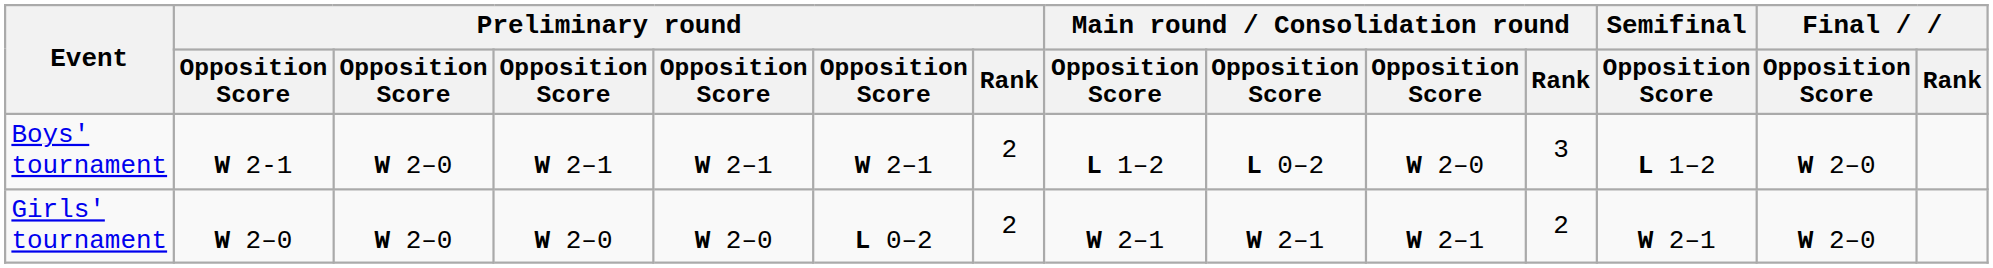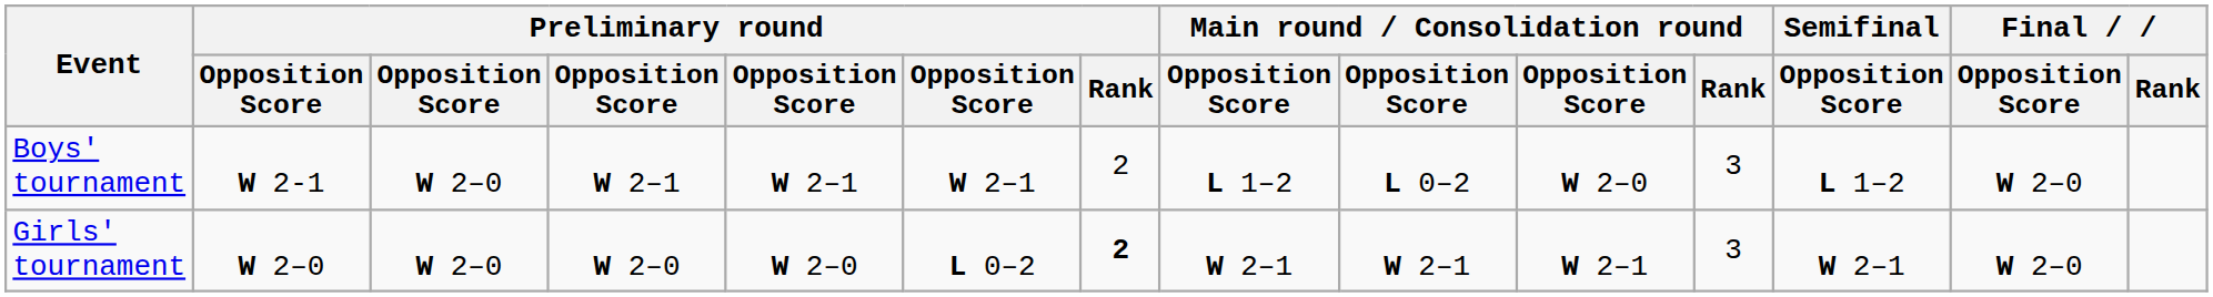Girls' tournament | Preliminary round / Rank: normal -> bold
Girls' tournament | Main round / Consolidation round / Rank: 2 -> 3
